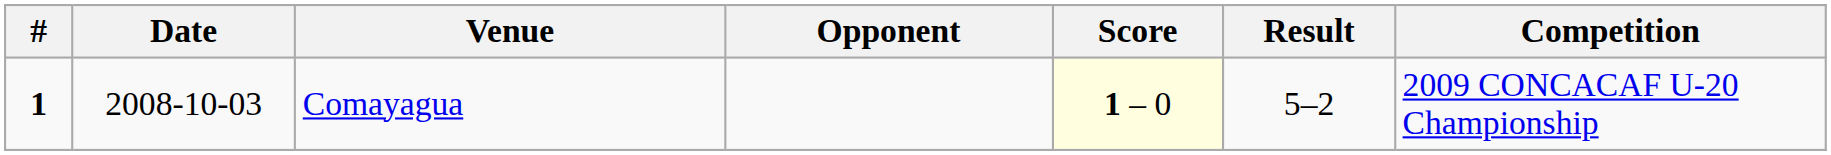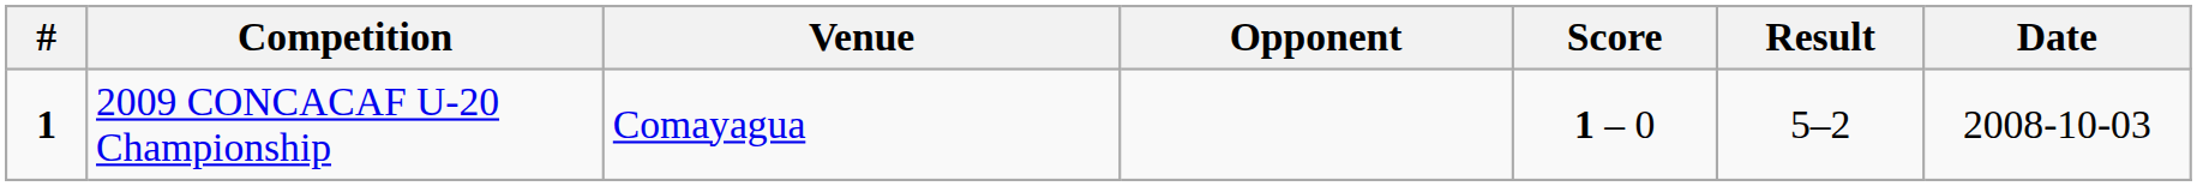columns swapped: Date <-> Competition
Comayagua | Score: lightyellow background -> no background
